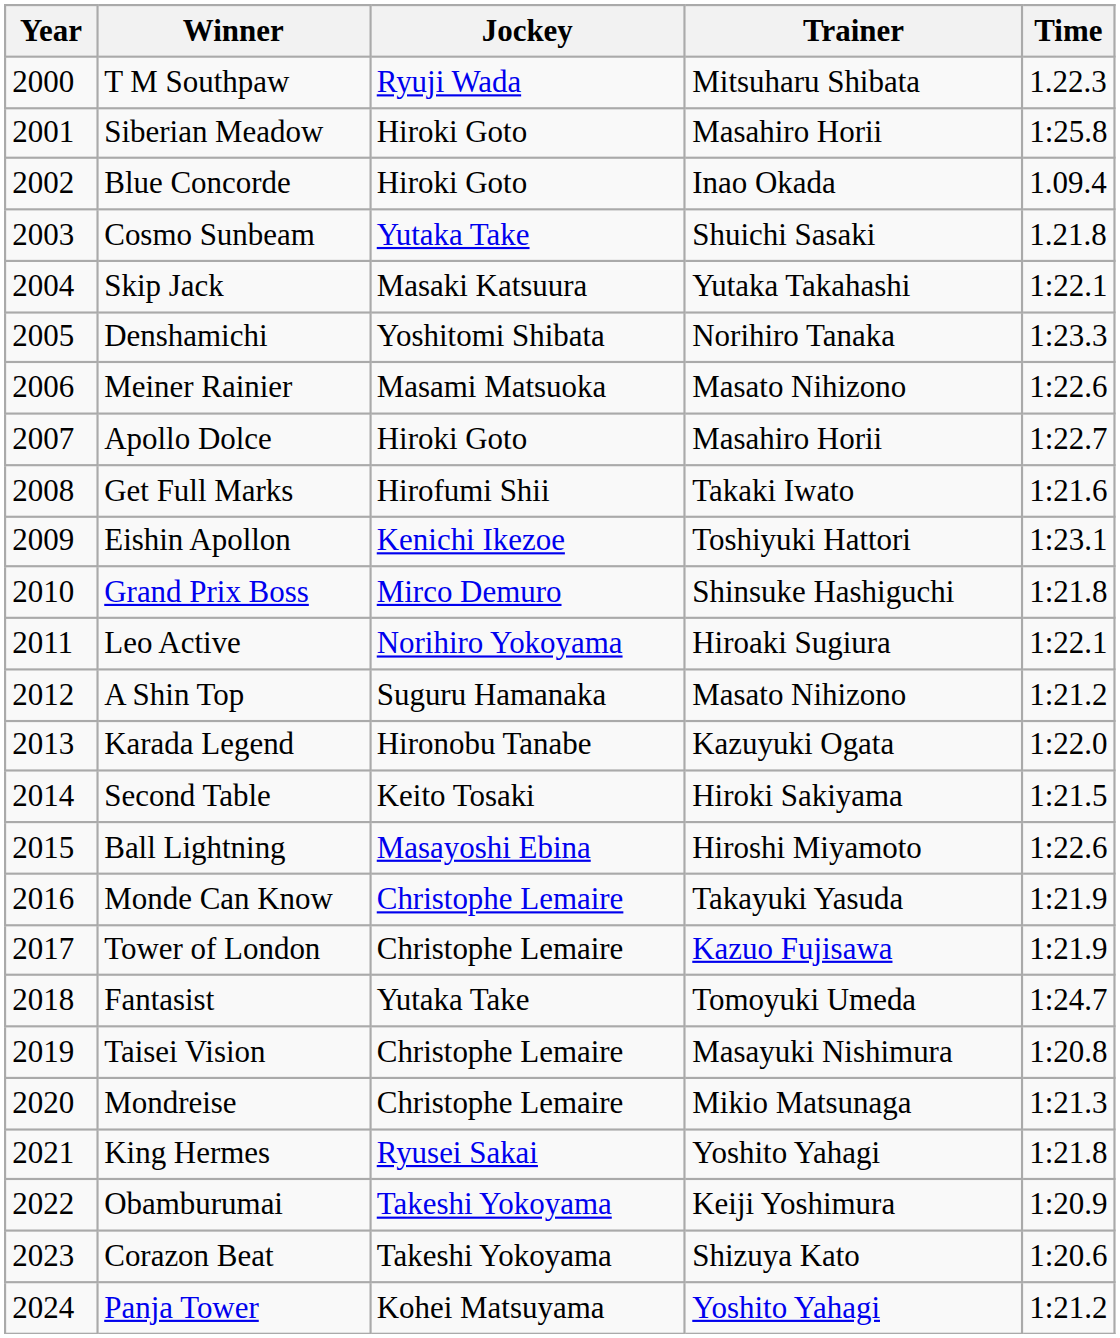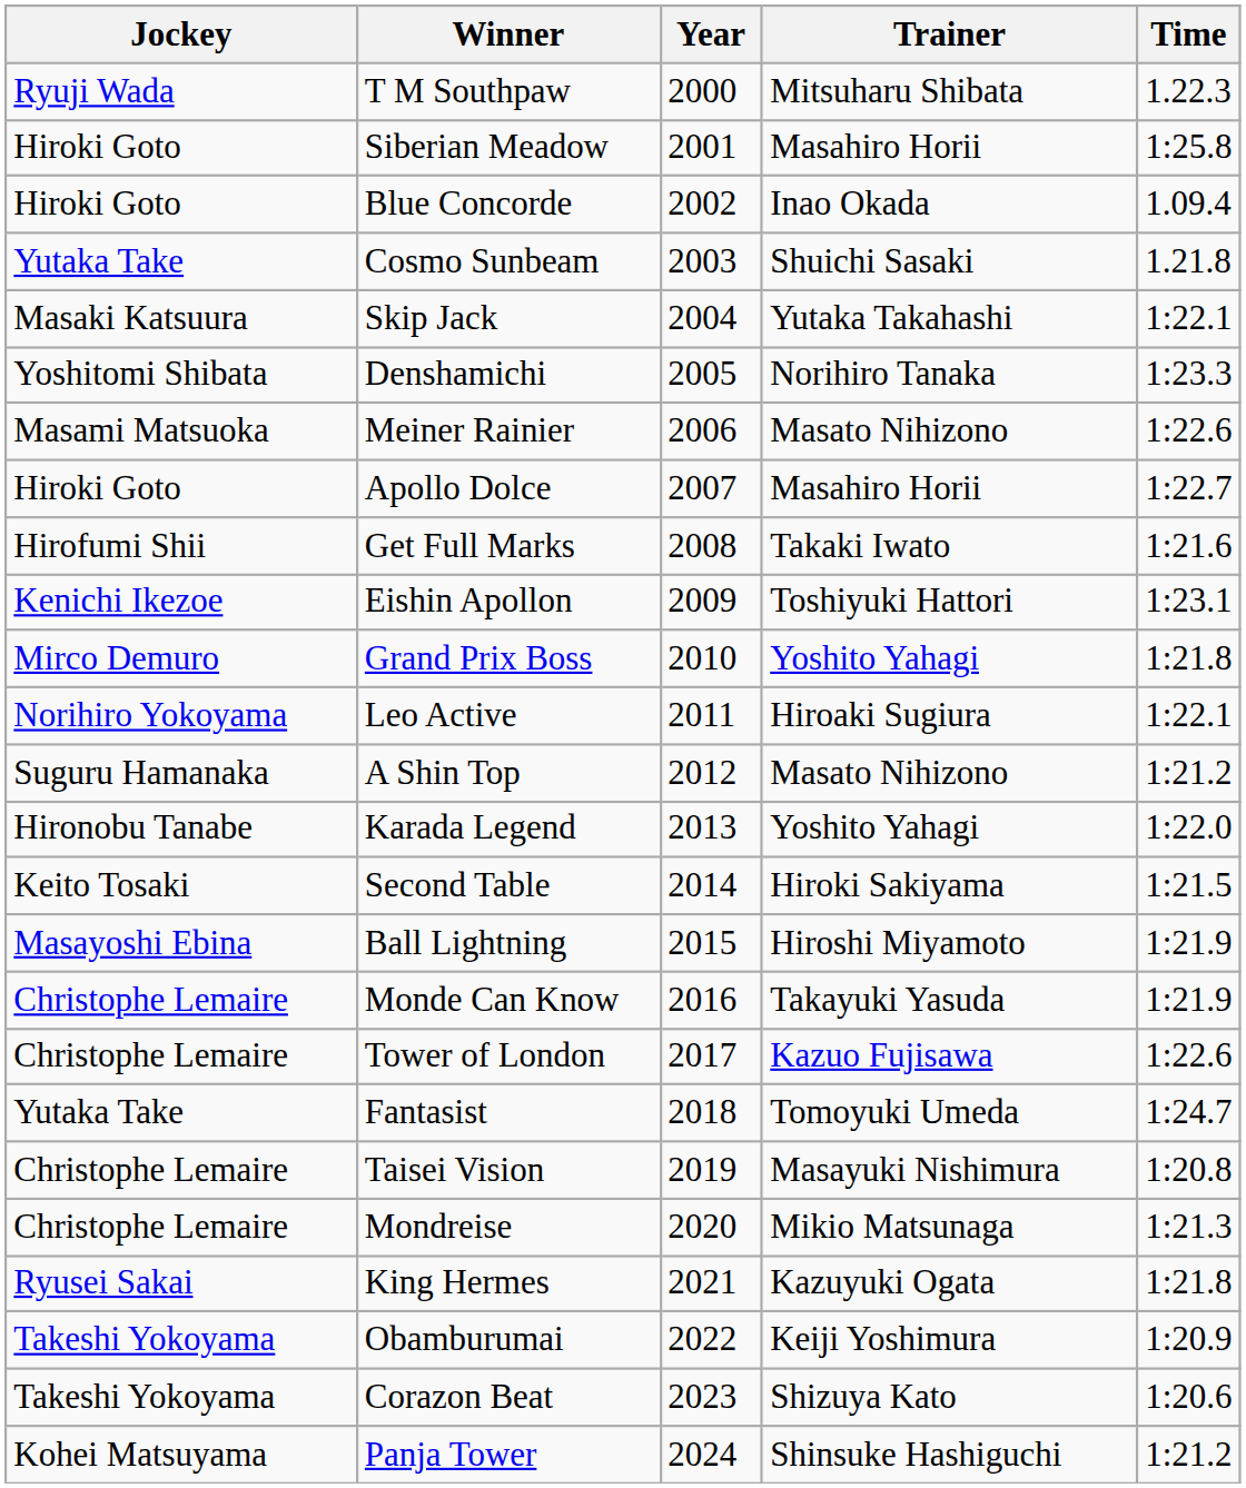columns swapped: Year <-> Jockey
Grand Prix Boss | Trainer: Shinsuke Hashiguchi -> Yoshito Yahagi
Karada Legend | Trainer: Kazuyuki Ogata -> Yoshito Yahagi
Ball Lightning | Time: 1:22.6 -> 1:21.9
Tower of London | Time: 1:21.9 -> 1:22.6
King Hermes | Trainer: Yoshito Yahagi -> Kazuyuki Ogata
Panja Tower | Trainer: Yoshito Yahagi -> Shinsuke Hashiguchi
